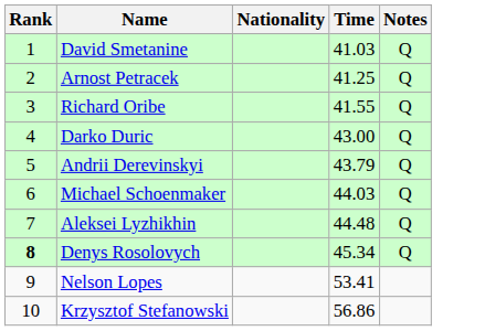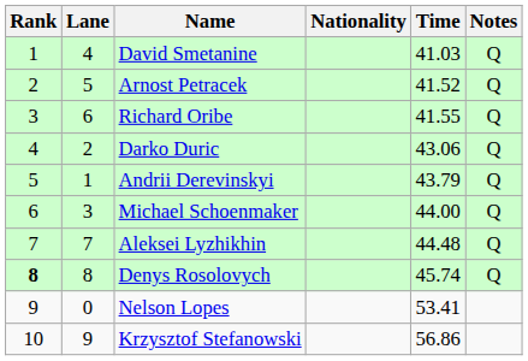+ column: Lane | 4 | 5 | 6 | 2 | 1 | 3 | 7 | 8 | 0 | 9
Arnost Petracek | Time: 41.25 -> 41.52
Darko Duric | Time: 43.00 -> 43.06
Michael Schoenmaker | Time: 44.03 -> 44.00
Denys Rosolovych | Time: 45.34 -> 45.74
